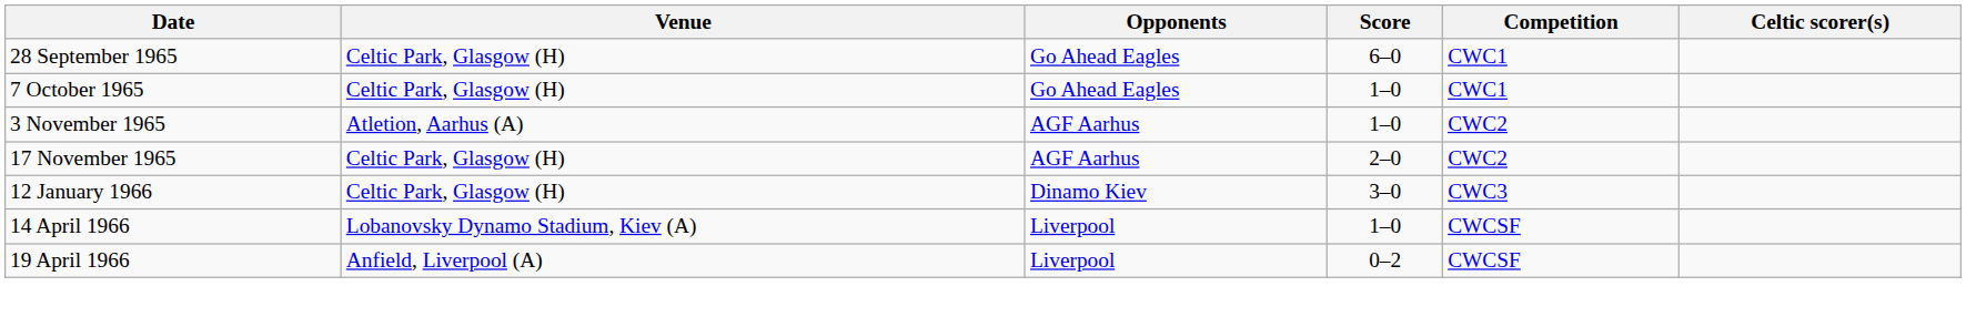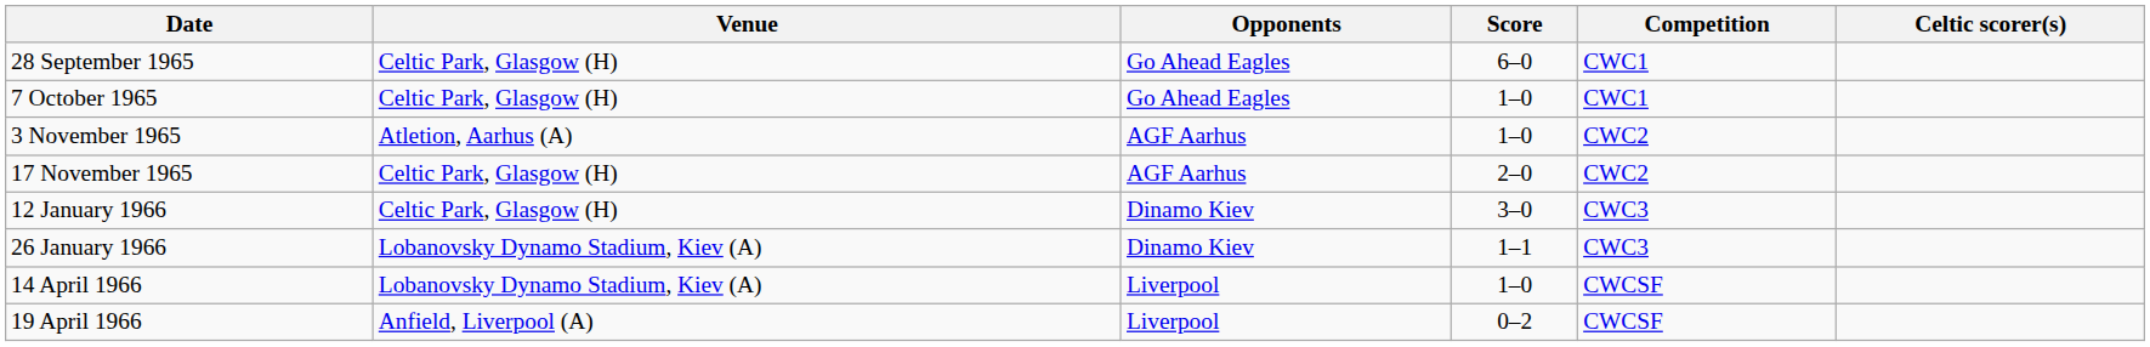+ row: 26 January 1966 | Lobanovsky Dynamo Stadium, Kiev (A) | Dinamo Kiev | 1–1 | CWC3
